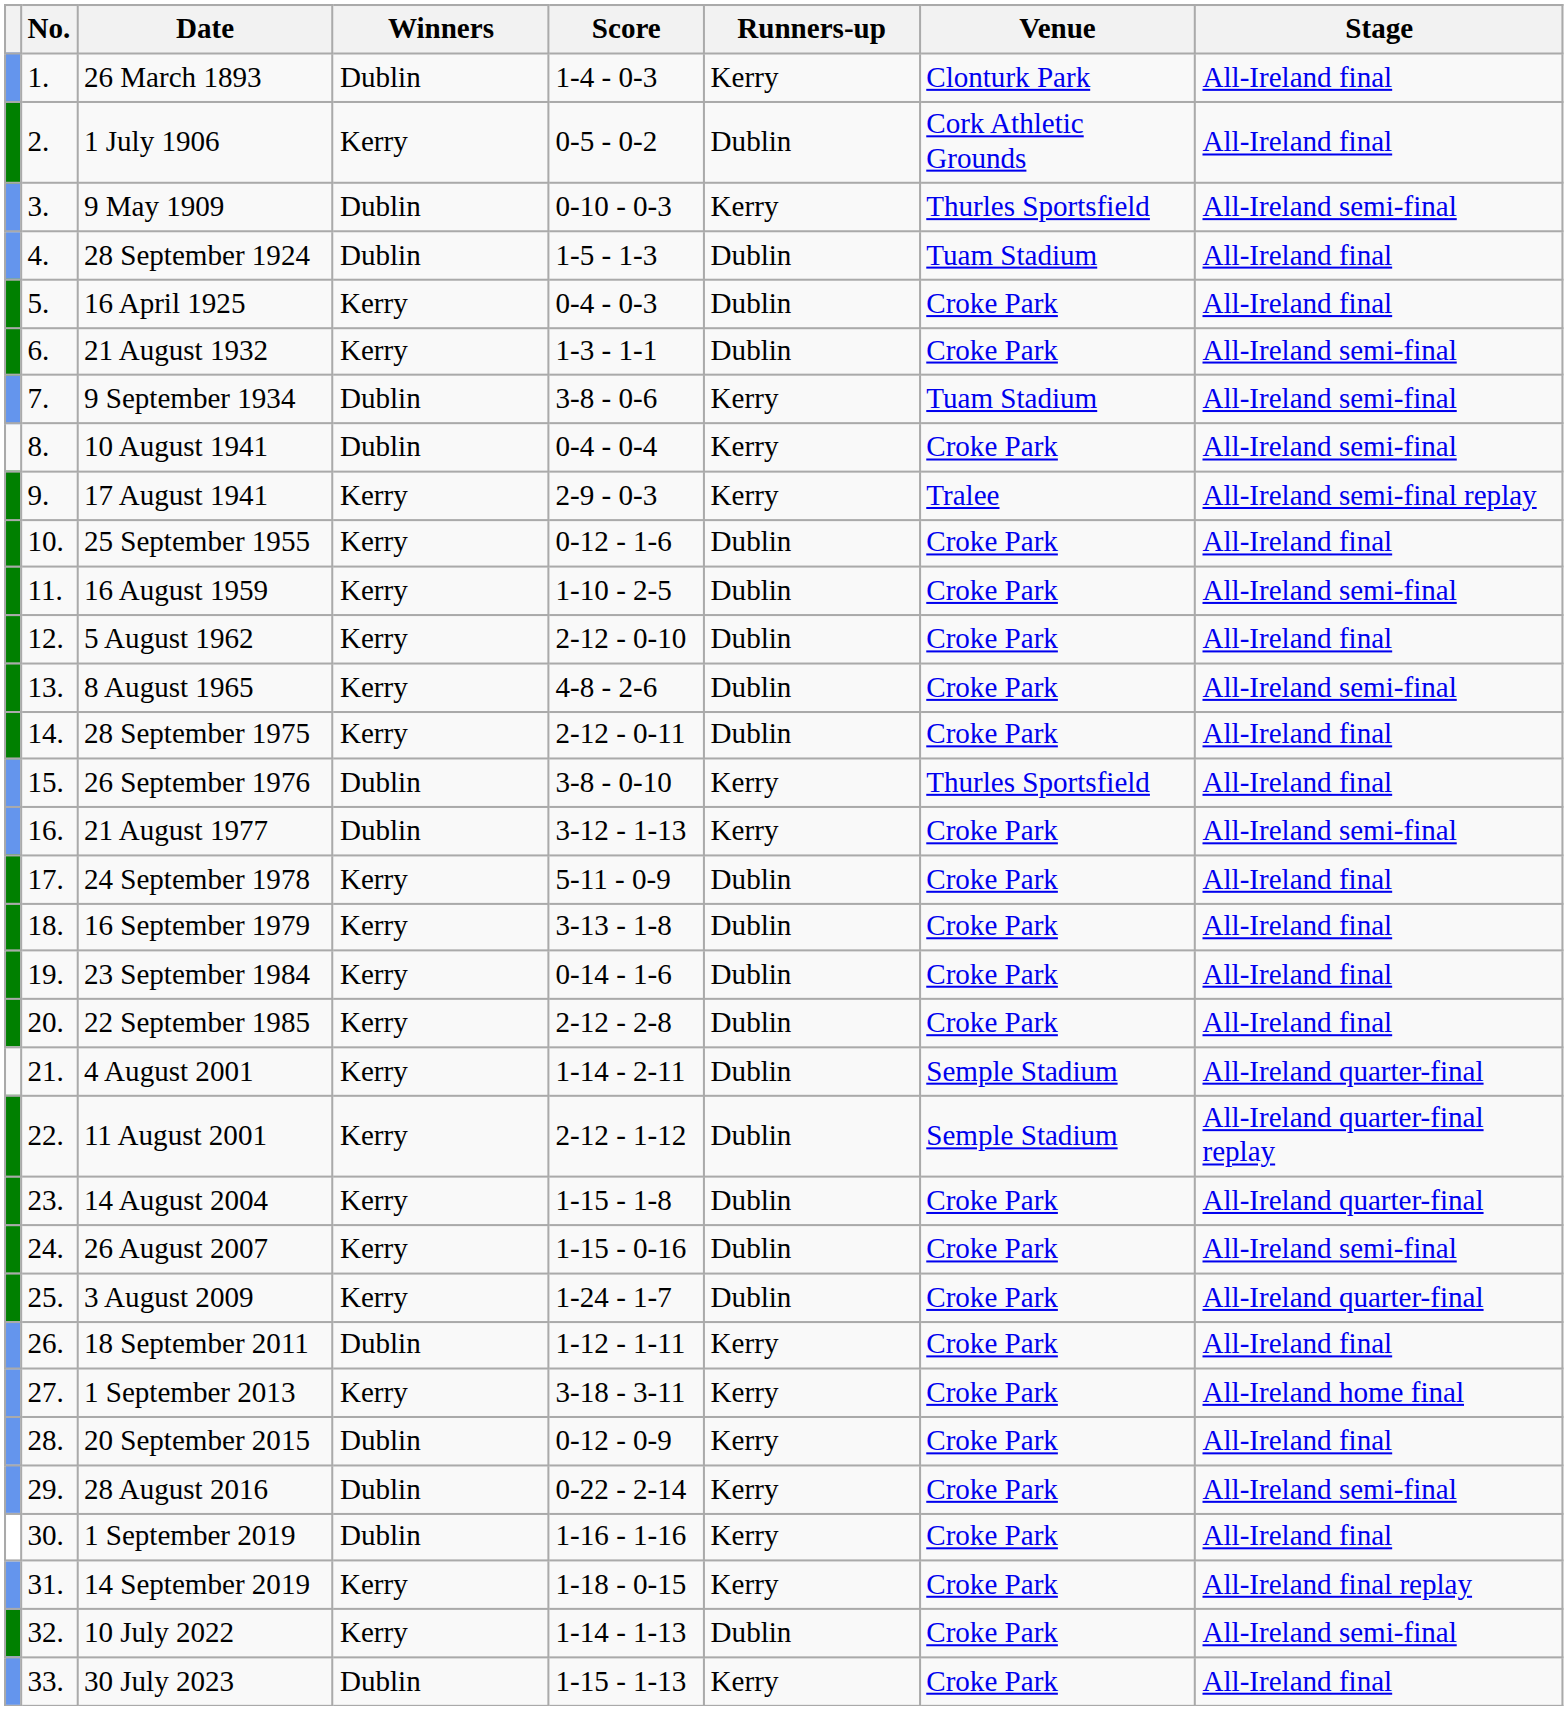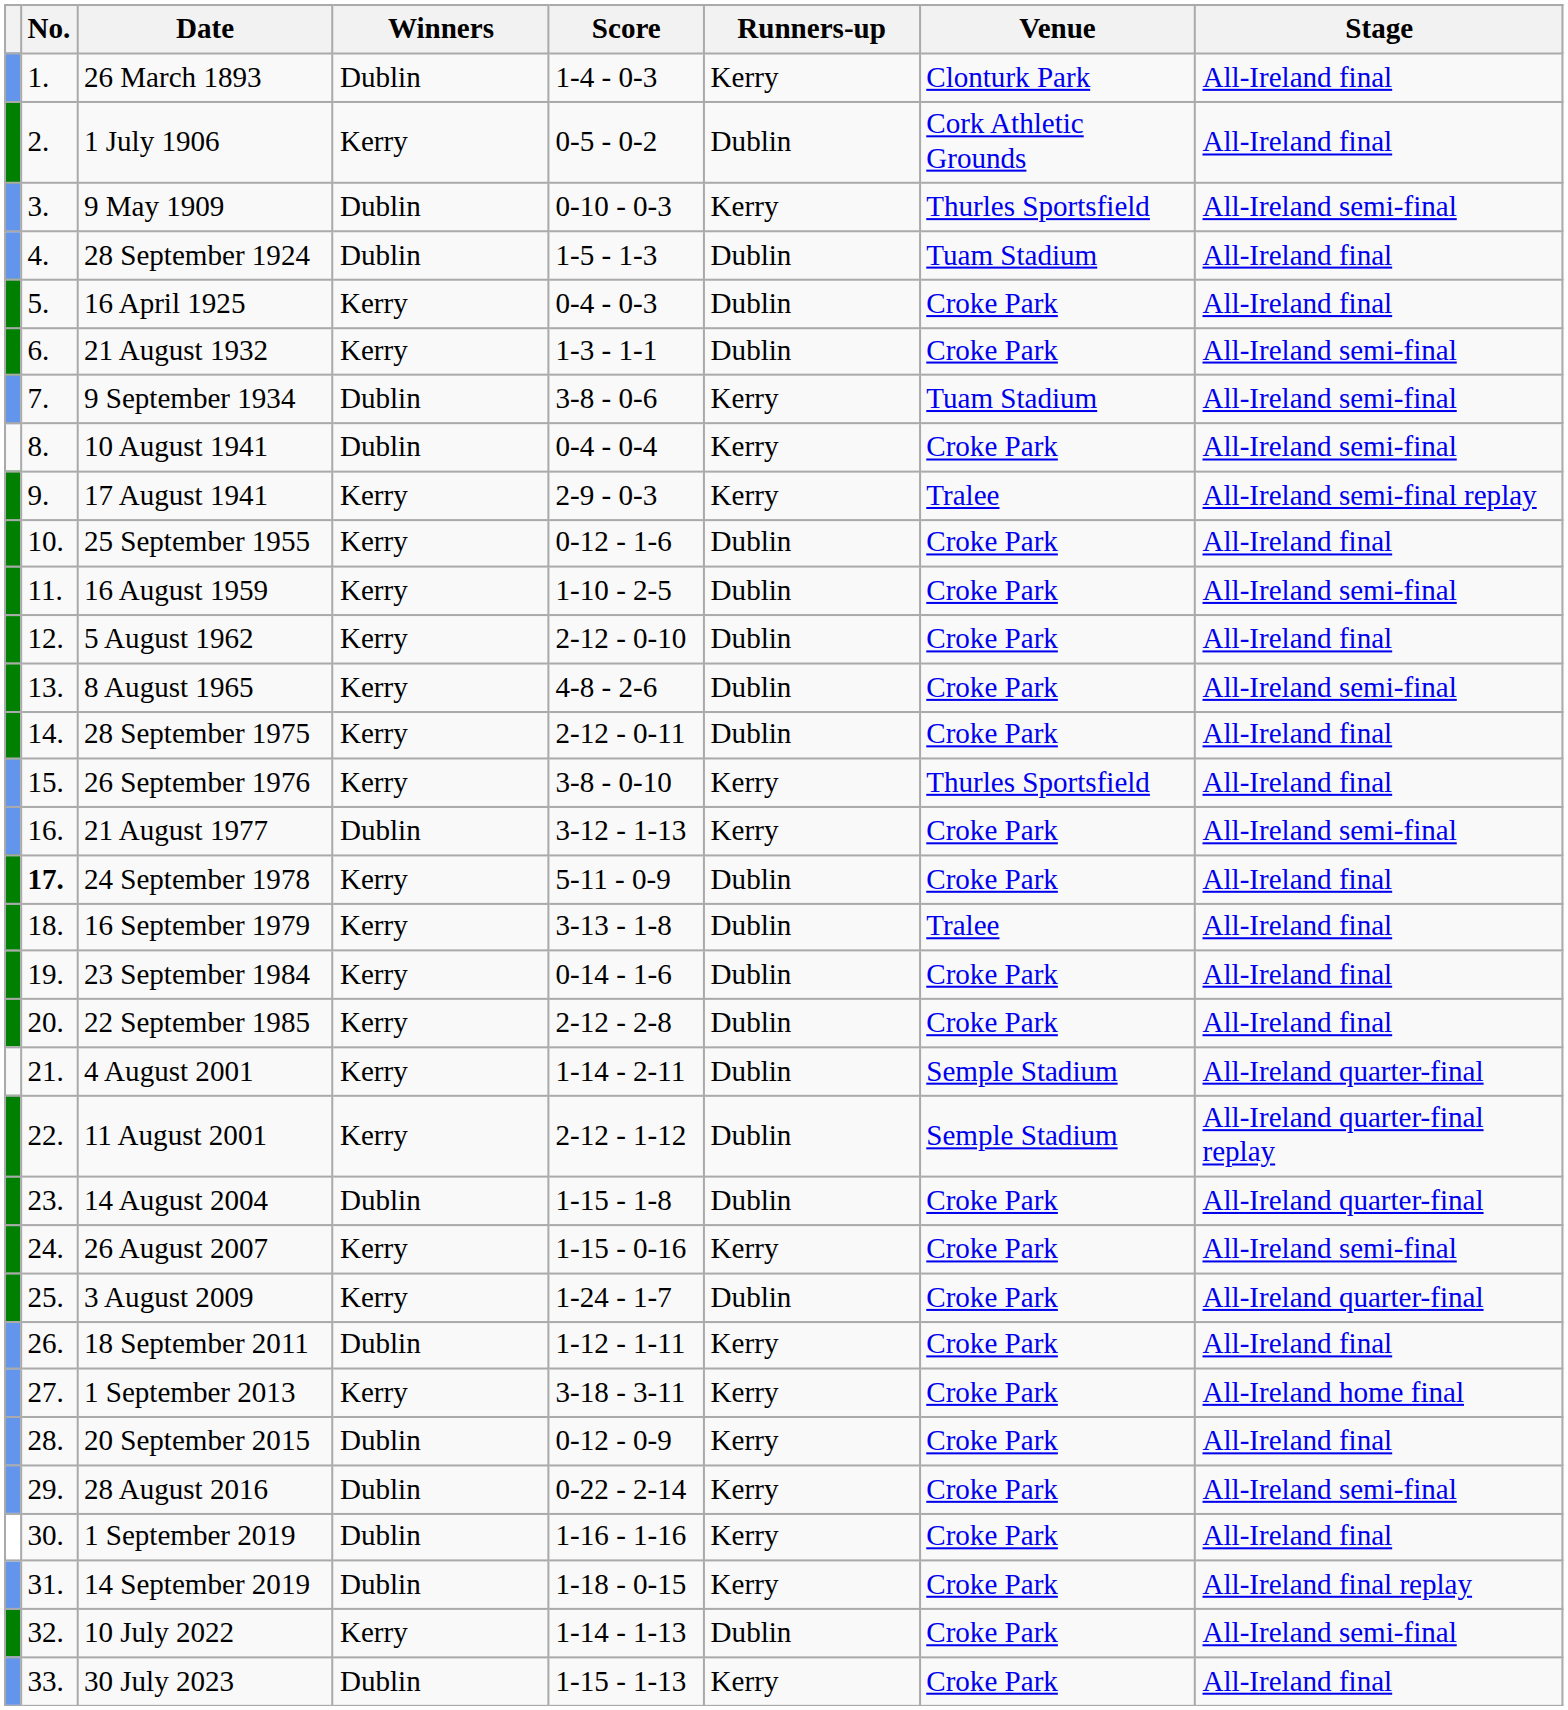26 September 1976 | Winners: Dublin -> Kerry
24 September 1978 | No.: normal -> bold
16 September 1979 | Venue: Croke Park -> Tralee
14 August 2004 | Winners: Kerry -> Dublin
26 August 2007 | Runners-up: Dublin -> Kerry
14 September 2019 | Winners: Kerry -> Dublin
